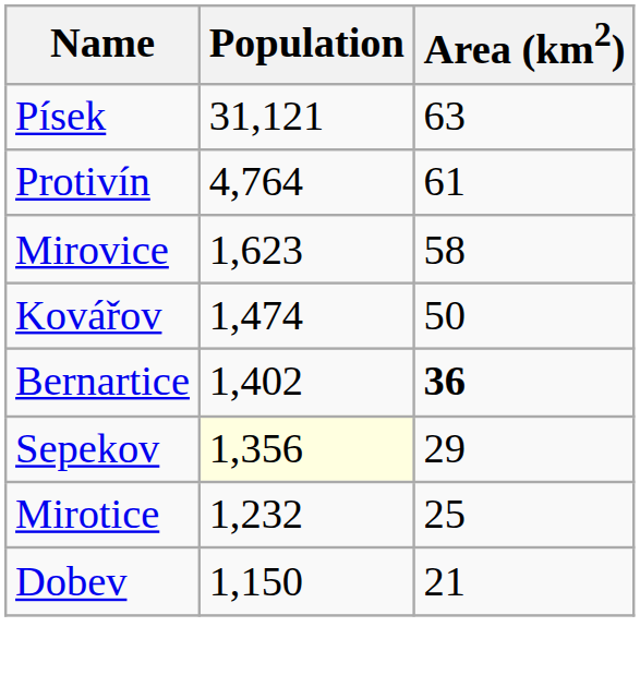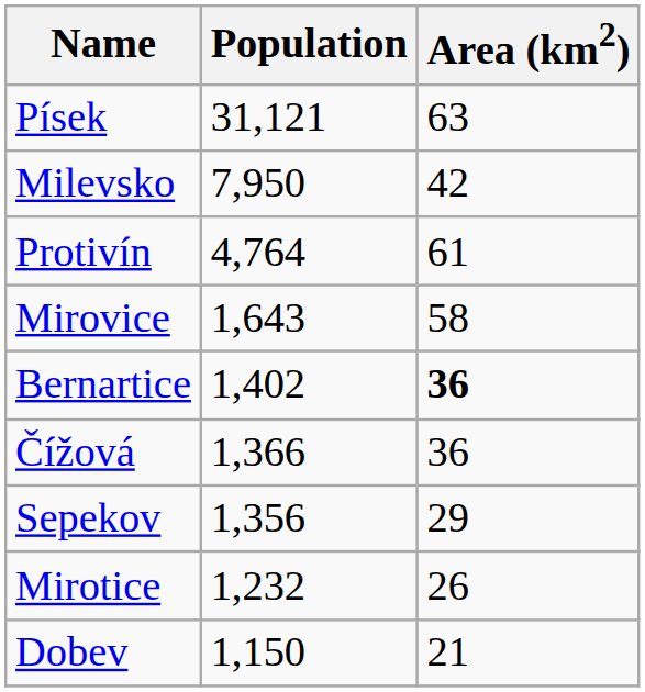+ row: Milevsko | 7,950 | 42
Mirovice | Population: 1,623 -> 1,643
- row: Kovářov | 1,474 | 50
+ row: Čížová | 1,366 | 36
Sepekov | Population: lightyellow background -> no background
Mirotice | Area (km2): 25 -> 26
